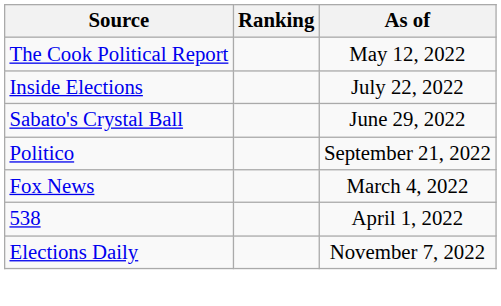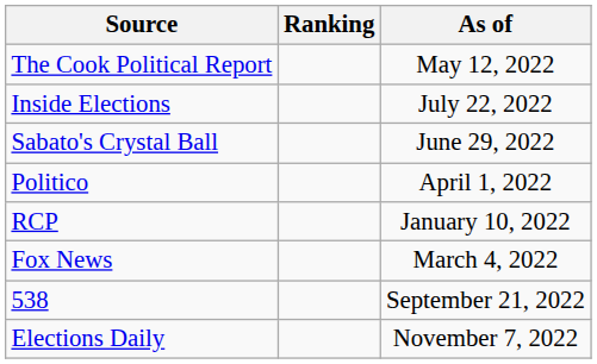Politico | As of: September 21, 2022 -> April 1, 2022
+ row: RCP | January 10, 2022
538 | As of: April 1, 2022 -> September 21, 2022
